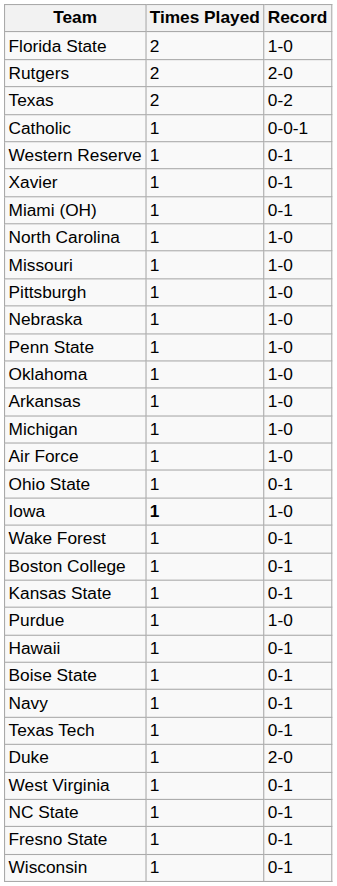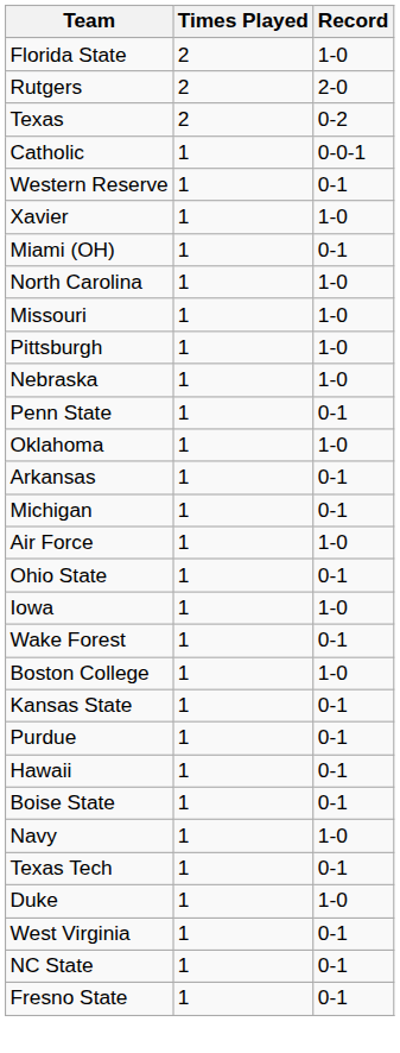Xavier | Record: 0-1 -> 1-0
Penn State | Record: 1-0 -> 0-1
Arkansas | Record: 1-0 -> 0-1
Michigan | Record: 1-0 -> 0-1
Iowa | Times Played: bold -> normal
Boston College | Record: 0-1 -> 1-0
Purdue | Record: 1-0 -> 0-1
Navy | Record: 0-1 -> 1-0
Duke | Record: 2-0 -> 1-0
- row: Wisconsin | 1 | 0-1
